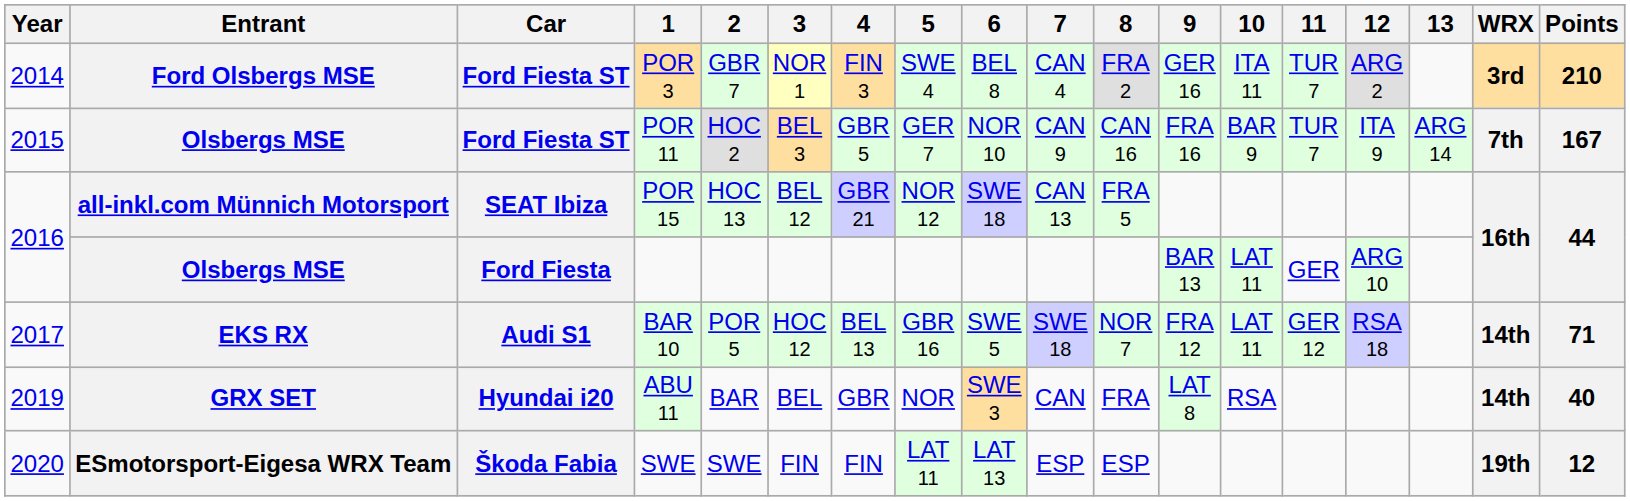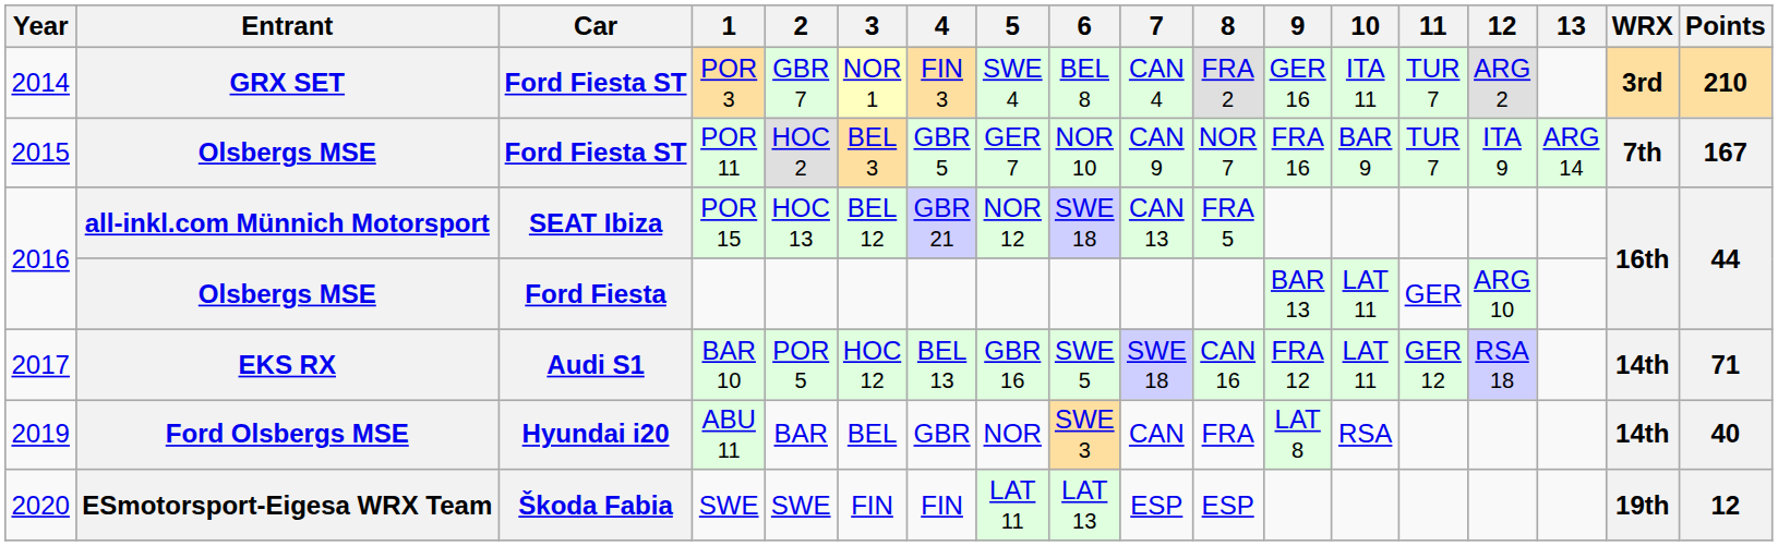POR 3 | Entrant: Ford Olsbergs MSE -> GRX SET
POR 11 | 8: CAN 16 -> NOR 7
BAR 10 | 8: NOR 7 -> CAN 16
ABU 11 | Entrant: GRX SET -> Ford Olsbergs MSE
